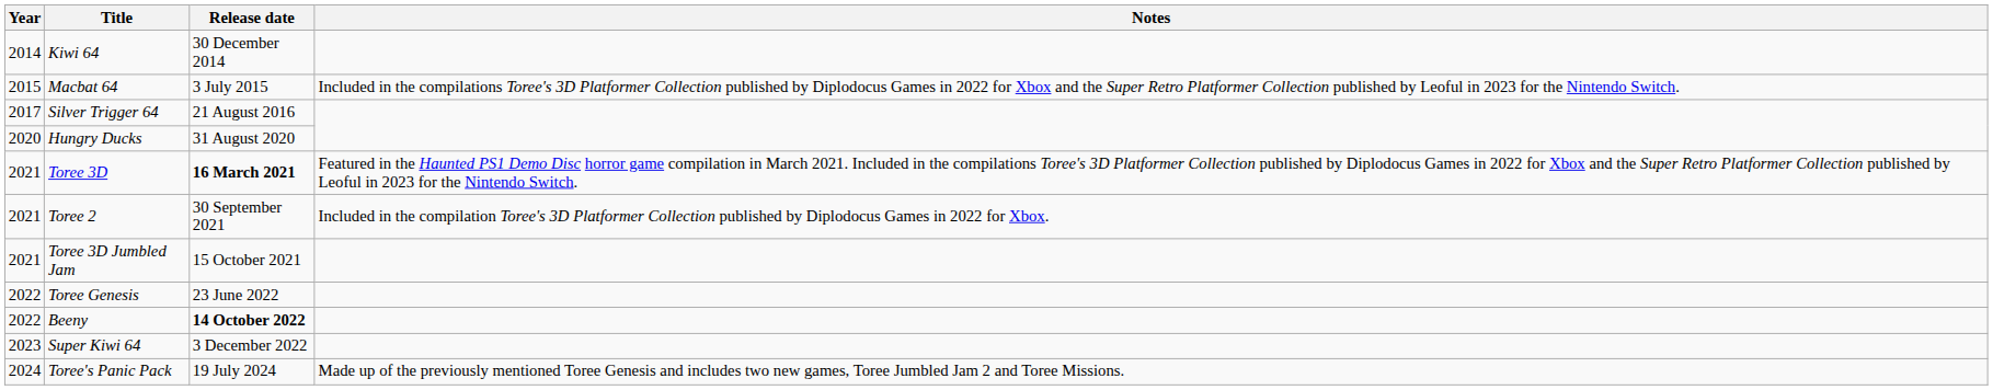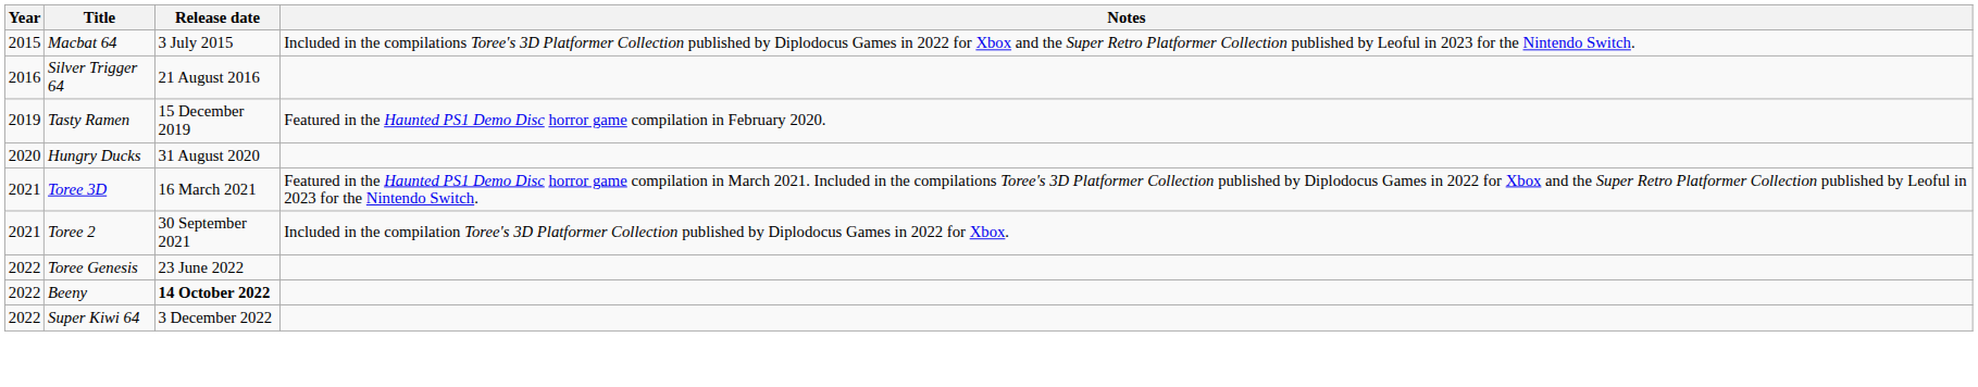- row: 2014 | Kiwi 64 | 30 December 2014
Silver Trigger 64 | Year: 2017 -> 2016
+ row: 2019 | Tasty Ramen | 15 December 2019 | Featured in the Haunted PS1 Demo Disc horror game compilation in February 2020.
Toree 3D | Release date: bold -> normal
- row: 2021 | Toree 3D Jumbled Jam | 15 October 2021
Super Kiwi 64 | Year: 2023 -> 2022
- row: 2024 | Toree's Panic Pack | 19 July 2024 | Made up of the previously mentioned Toree Genesis and includes two new games, Toree Jumbled Jam 2 and Toree Missions.
